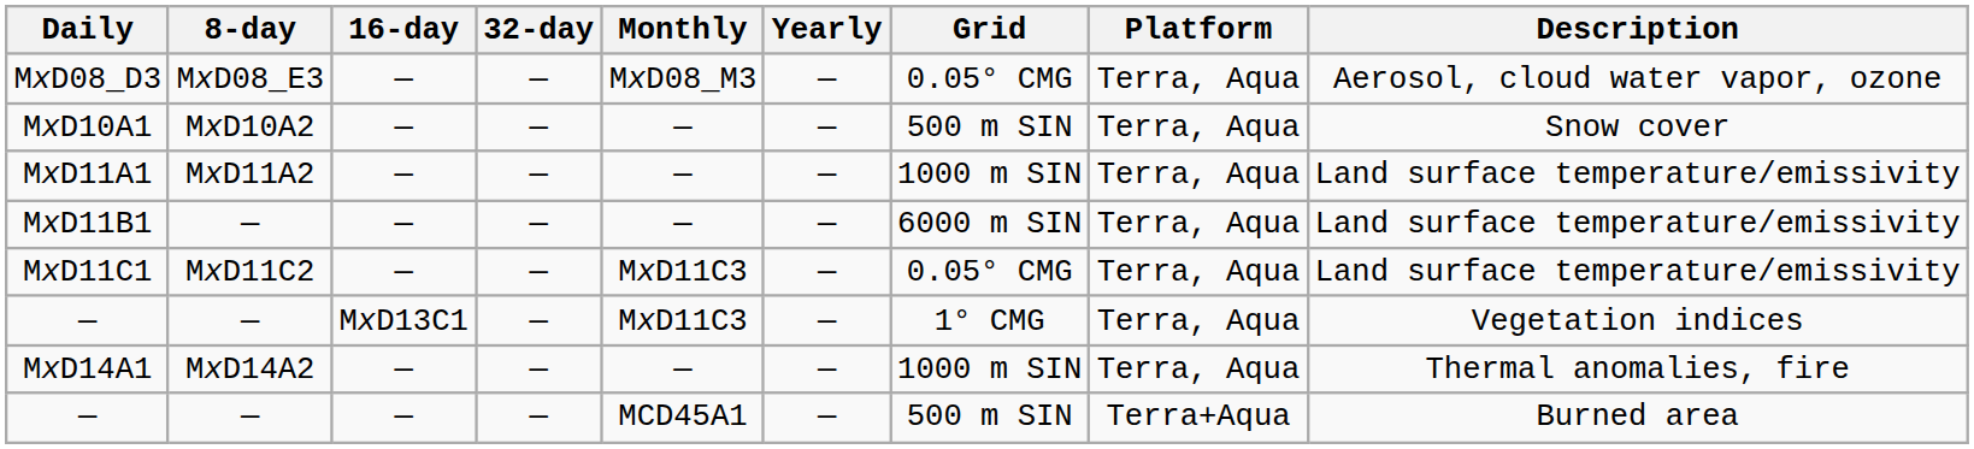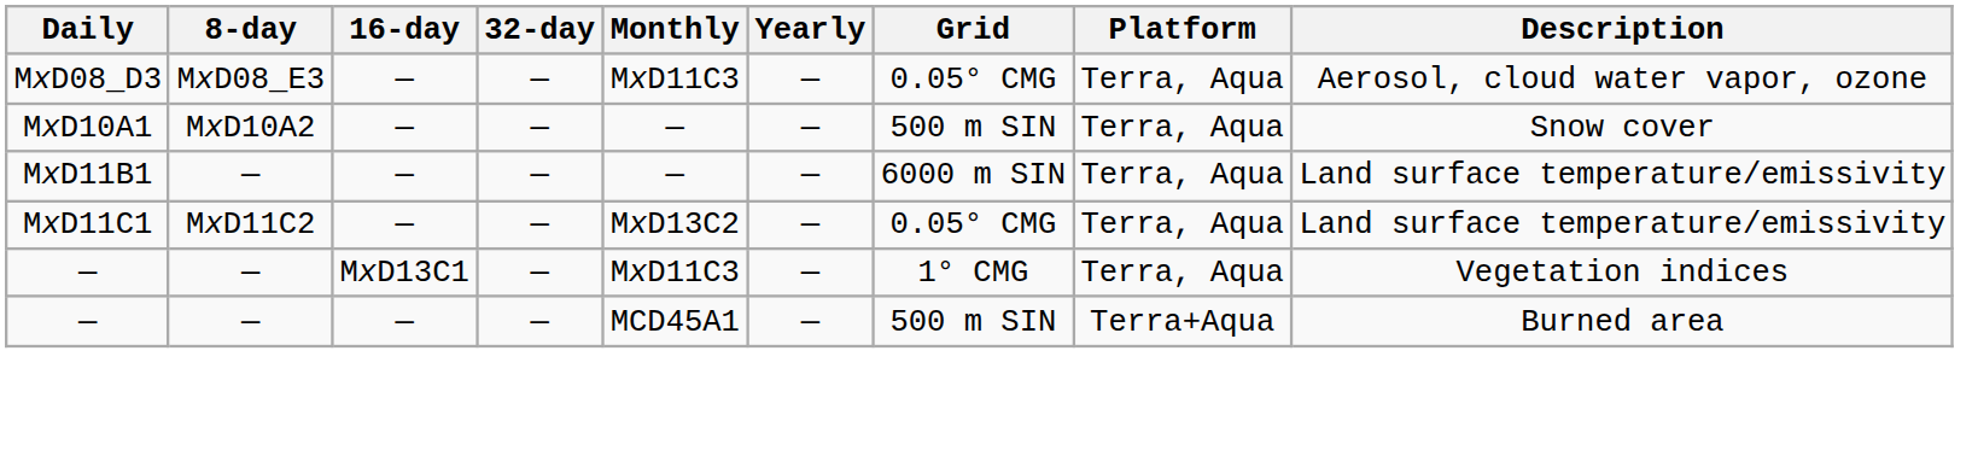MxD08_D3 | Monthly: MxD08_M3 -> MxD11C3
- row: MxD11A1 | MxD11A2 | — | — | — | — | 1000 m SIN | Terra, Aqua | Land surface temperature/emissivity
MxD11C1 | Monthly: MxD11C3 -> MxD13C2
- row: MxD14A1 | MxD14A2 | — | — | — | — | 1000 m SIN | Terra, Aqua | Thermal anomalies, fire
